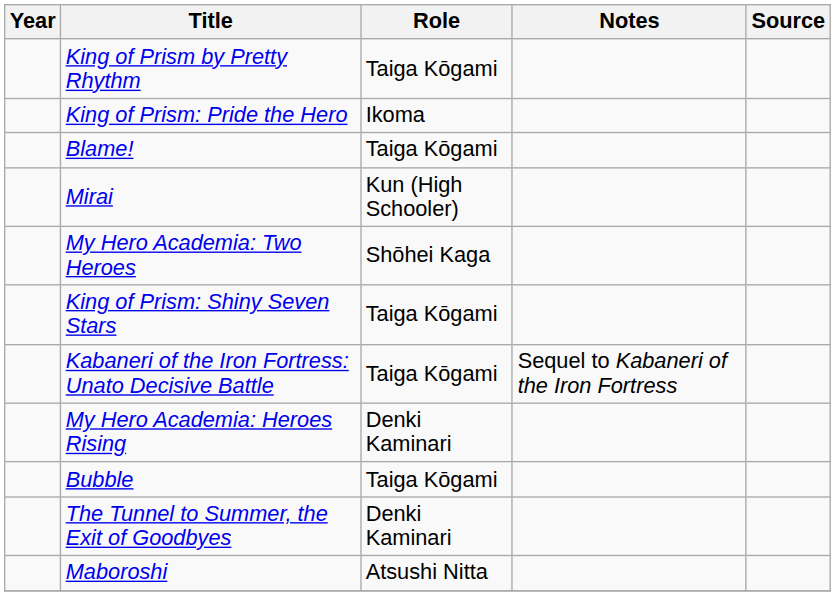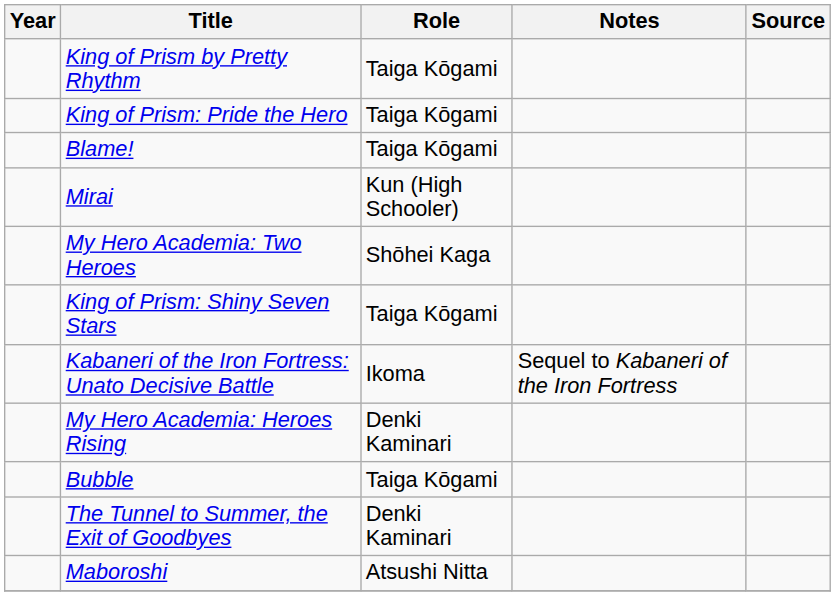King of Prism: Pride the Hero | Role: Ikoma -> Taiga Kōgami
Kabaneri of the Iron Fortress: Unato Decisive Battle | Role: Taiga Kōgami -> Ikoma
